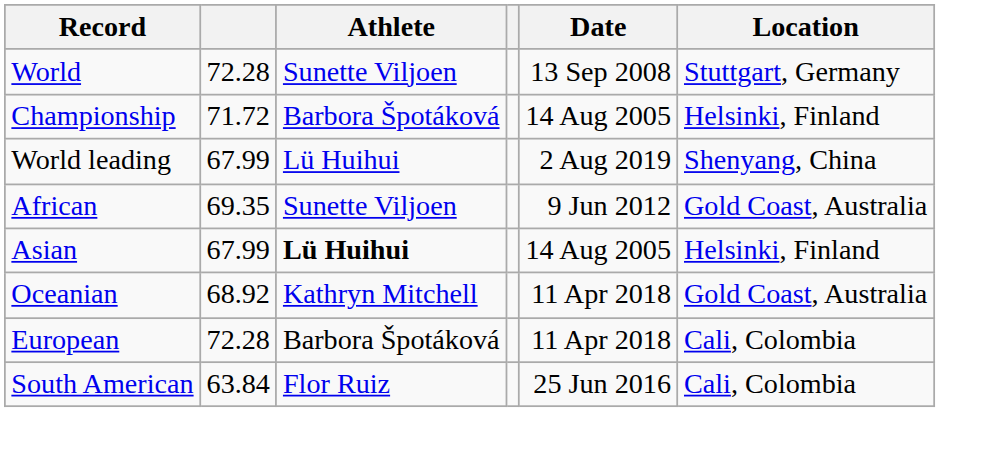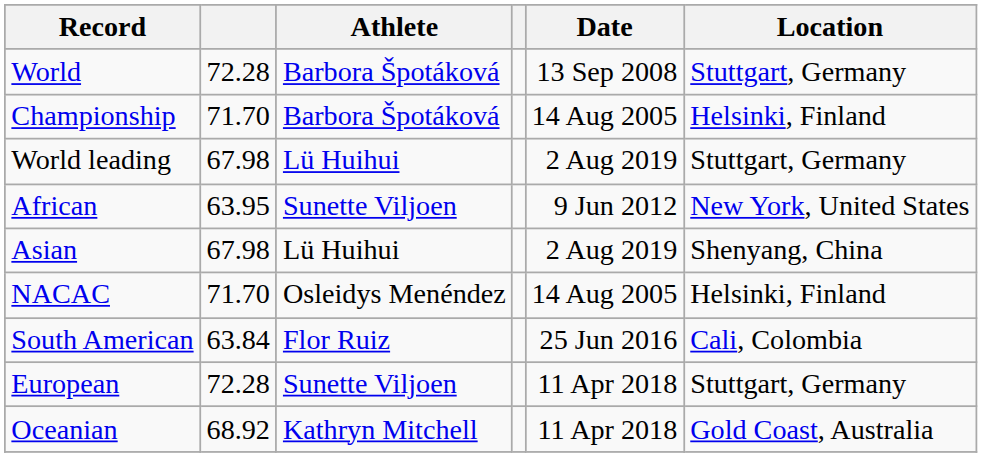World | Athlete: Sunette Viljoen -> Barbora Špotáková
Championship | column 2: 71.72 -> 71.70
World leading | column 2: 67.99 -> 67.98
World leading | Location: Shenyang, China -> Stuttgart, Germany
African | column 2: 69.35 -> 63.95
African | Location: Gold Coast, Australia -> New York, United States
Asian | column 2: 67.99 -> 67.98
Asian | Athlete: bold -> normal
Asian | Date: 14 Aug 2005 -> 2 Aug 2019
Asian | Location: Helsinki, Finland -> Shenyang, China
+ row: NACAC | 71.70 | Osleidys Menéndez | 14 Aug 2005 | Helsinki, Finland
rows swapped: South American <-> Oceanian
European | Athlete: Barbora Špotáková -> Sunette Viljoen
European | Location: Cali, Colombia -> Stuttgart, Germany
